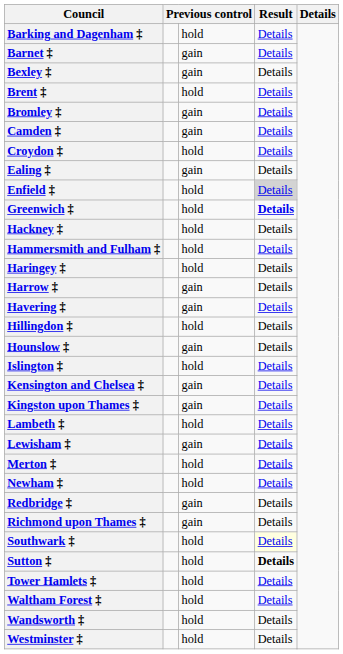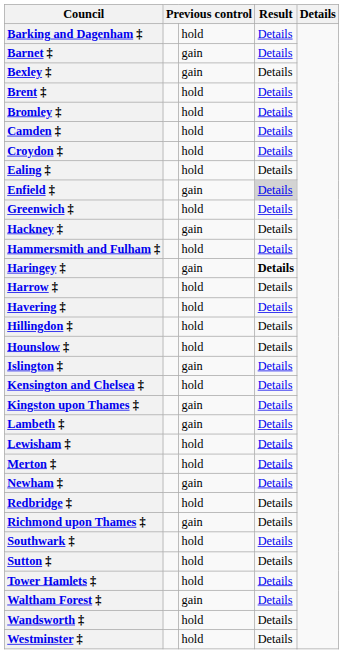Bromley ‡ | column 3: gain -> hold
Camden ‡ | column 3: gain -> hold
Ealing ‡ | column 3: gain -> hold
Enfield ‡ | column 3: hold -> gain
Greenwich ‡ | column 4: bold -> normal
Hackney ‡ | column 3: hold -> gain
Haringey ‡ | column 3: hold -> gain
Haringey ‡ | column 4: normal -> bold
Harrow ‡ | column 3: gain -> hold
Havering ‡ | column 3: gain -> hold
Hounslow ‡ | column 3: gain -> hold
Islington ‡ | column 3: hold -> gain
Kensington and Chelsea ‡ | column 3: gain -> hold
Lambeth ‡ | column 3: hold -> gain
Lewisham ‡ | column 3: gain -> hold
Newham ‡ | column 3: hold -> gain
Redbridge ‡ | column 3: gain -> hold
Southwark ‡ | column 4: lightyellow background -> no background
Sutton ‡ | column 4: bold -> normal
Waltham Forest ‡ | column 3: hold -> gain
